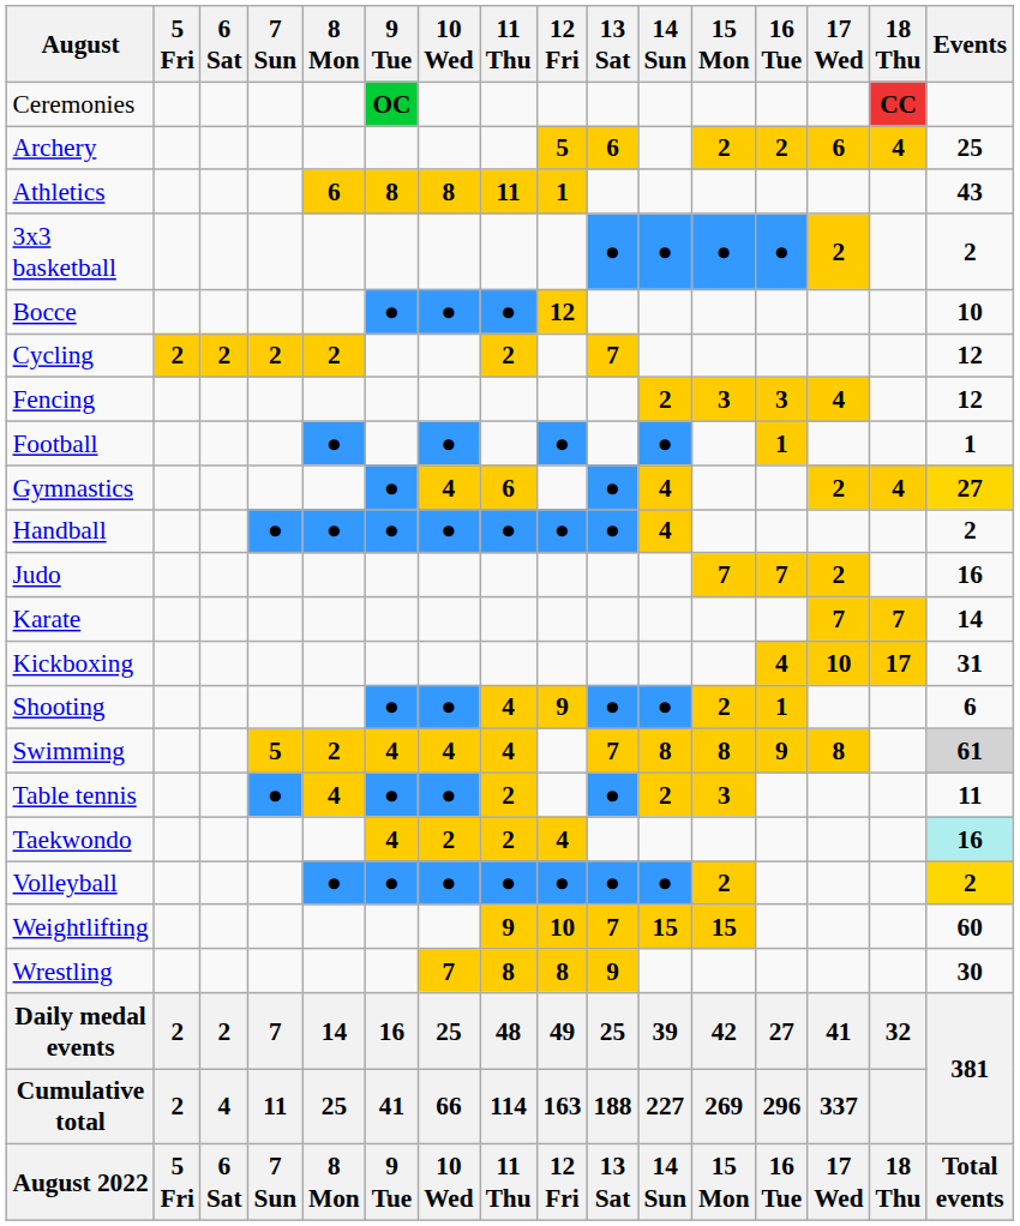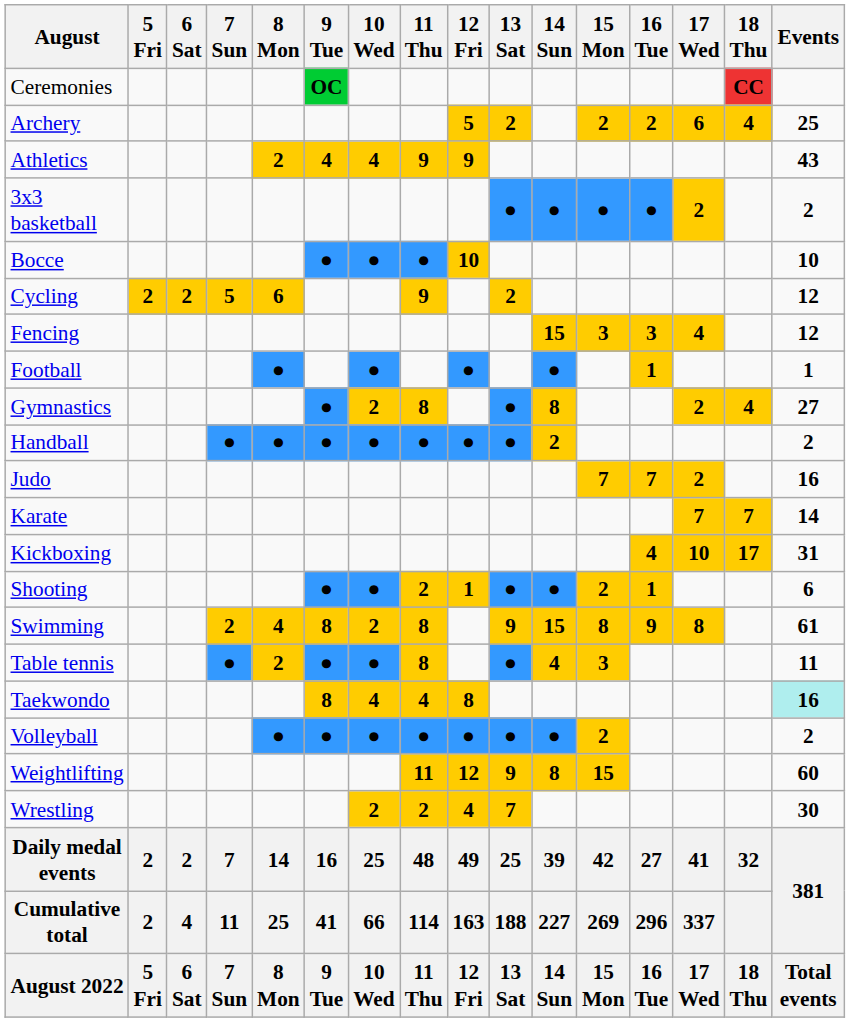Archery | 13 Sat: 6 -> 2
Athletics | 8 Mon: 6 -> 2
Athletics | 9 Tue: 8 -> 4
Athletics | 10 Wed: 8 -> 4
Athletics | 11 Thu: 11 -> 9
Athletics | 12 Fri: 1 -> 9
Bocce | 12 Fri: 12 -> 10
Cycling | 7 Sun: 2 -> 5
Cycling | 8 Mon: 2 -> 6
Cycling | 11 Thu: 2 -> 9
Cycling | 13 Sat: 7 -> 2
Fencing | 14 Sun: 2 -> 15
Gymnastics | 10 Wed: 4 -> 2
Gymnastics | 11 Thu: 6 -> 8
Gymnastics | 14 Sun: 4 -> 8
Gymnastics | Events: gold background -> no background
Handball | 14 Sun: 4 -> 2
Shooting | 11 Thu: 4 -> 2
Shooting | 12 Fri: 9 -> 1
Swimming | 7 Sun: 5 -> 2
Swimming | 8 Mon: 2 -> 4
Swimming | 9 Tue: 4 -> 8
Swimming | 10 Wed: 4 -> 2
Swimming | 11 Thu: 4 -> 8
Swimming | 13 Sat: 7 -> 9
Swimming | 14 Sun: 8 -> 15
Swimming | Events: lightgrey background -> no background
Table tennis | 8 Mon: 4 -> 2
Table tennis | 11 Thu: 2 -> 8
Table tennis | 14 Sun: 2 -> 4
Taekwondo | 9 Tue: 4 -> 8
Taekwondo | 10 Wed: 2 -> 4
Taekwondo | 11 Thu: 2 -> 4
Taekwondo | 12 Fri: 4 -> 8
Volleyball | Events: gold background -> no background
Weightlifting | 11 Thu: 9 -> 11
Weightlifting | 12 Fri: 10 -> 12
Weightlifting | 13 Sat: 7 -> 9
Weightlifting | 14 Sun: 15 -> 8
Wrestling | 10 Wed: 7 -> 2
Wrestling | 11 Thu: 8 -> 2
Wrestling | 12 Fri: 8 -> 4
Wrestling | 13 Sat: 9 -> 7
